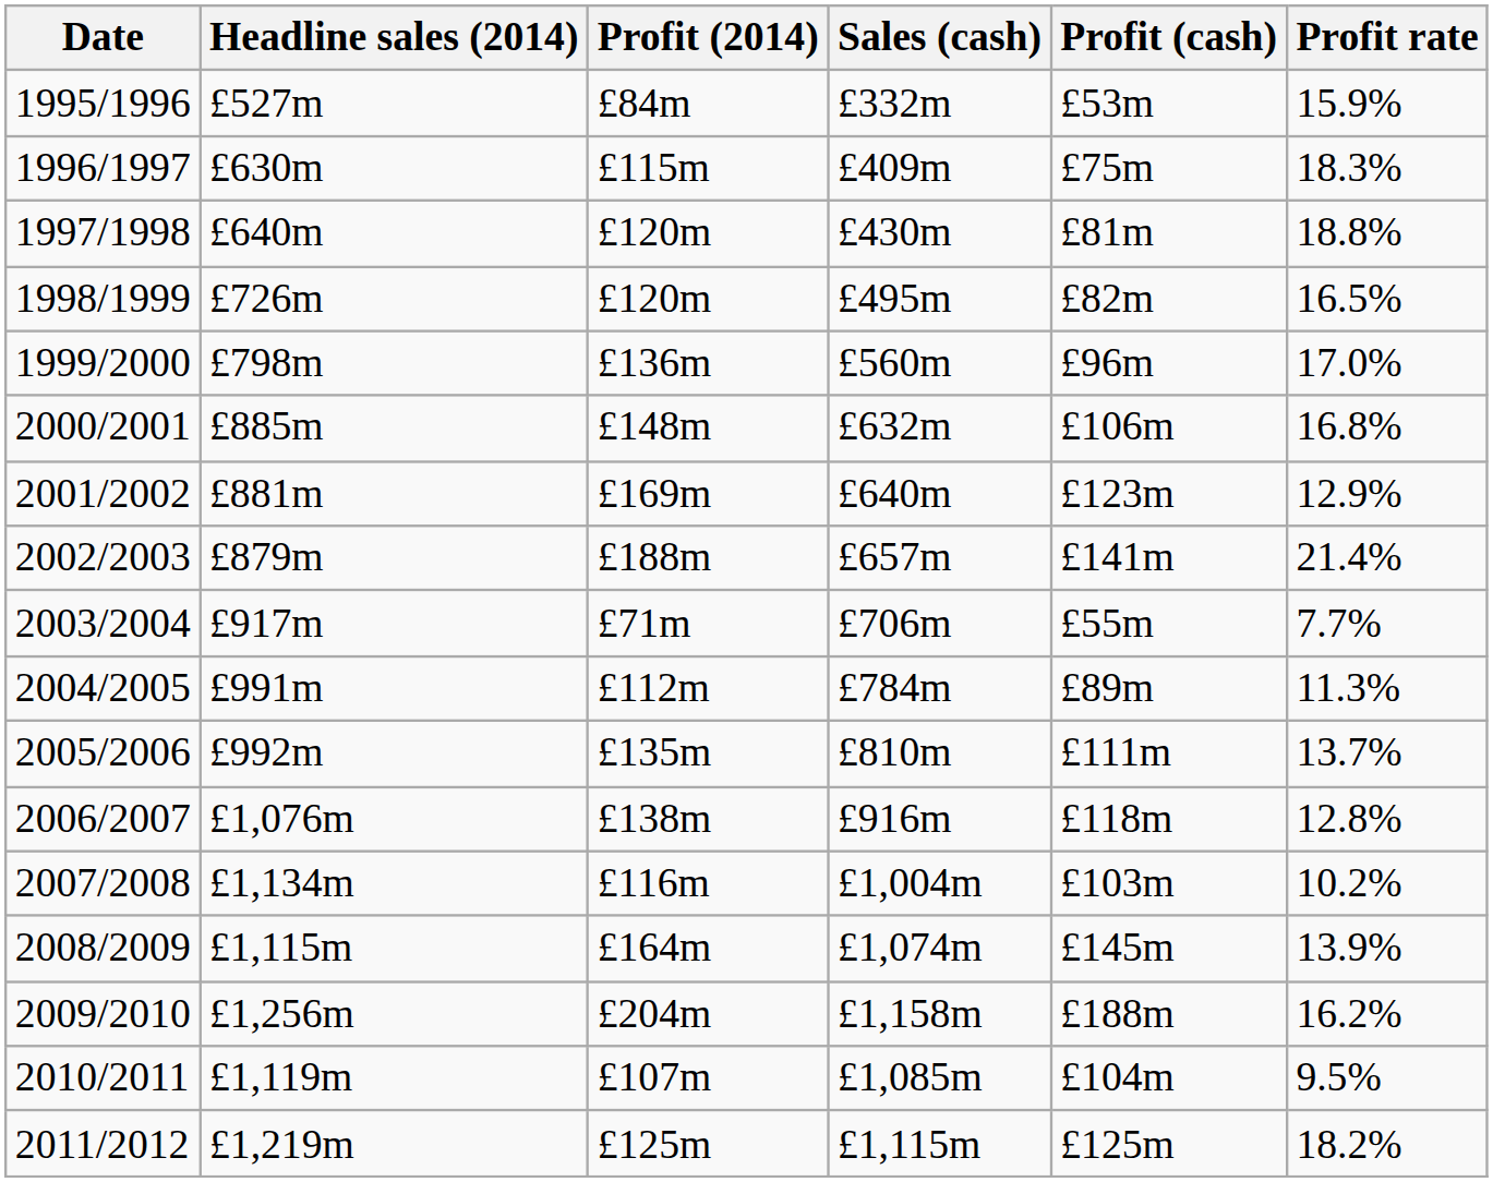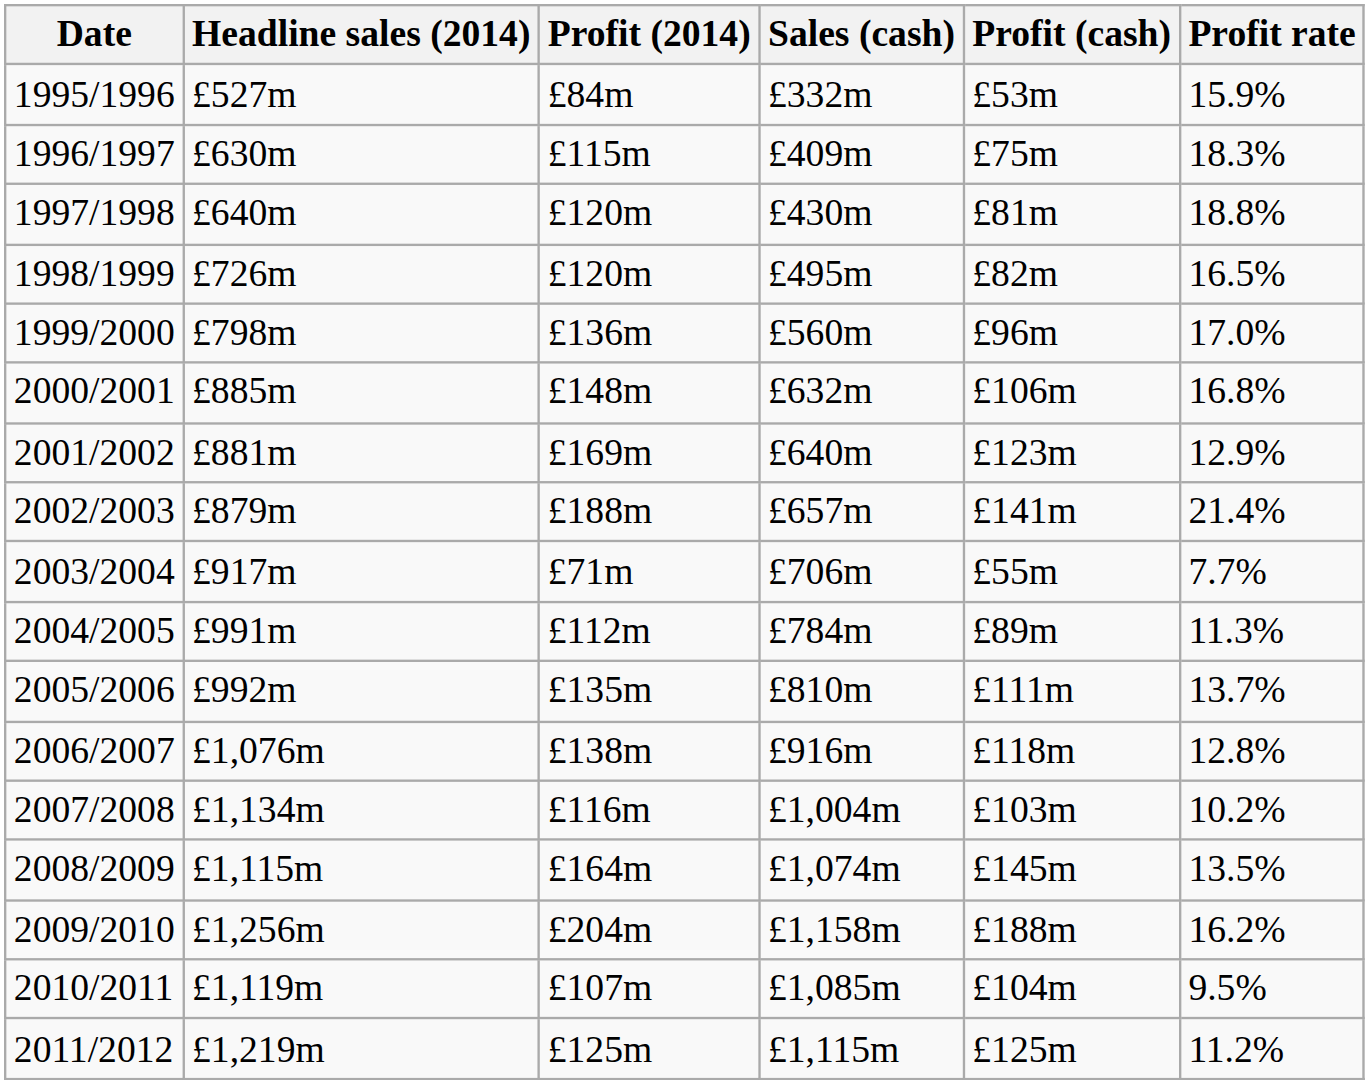2008/2009 | Profit rate: 13.9% -> 13.5%
2011/2012 | Profit rate: 18.2% -> 11.2%
